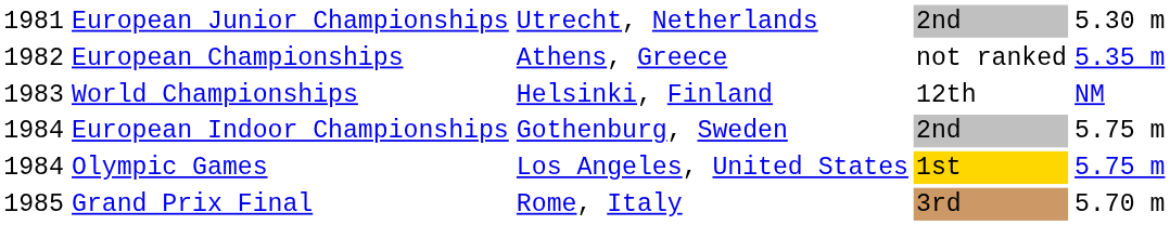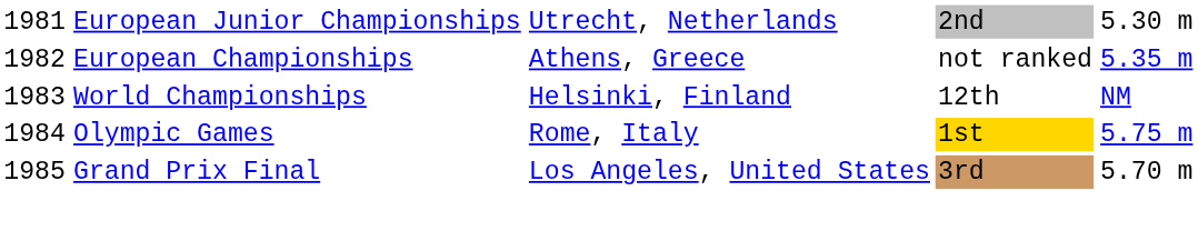- row: 1984 | European Indoor Championships | Gothenburg, Sweden | 2nd | 5.75 m
Olympic Games | column 3: Los Angeles, United States -> Rome, Italy
Grand Prix Final | column 3: Rome, Italy -> Los Angeles, United States
